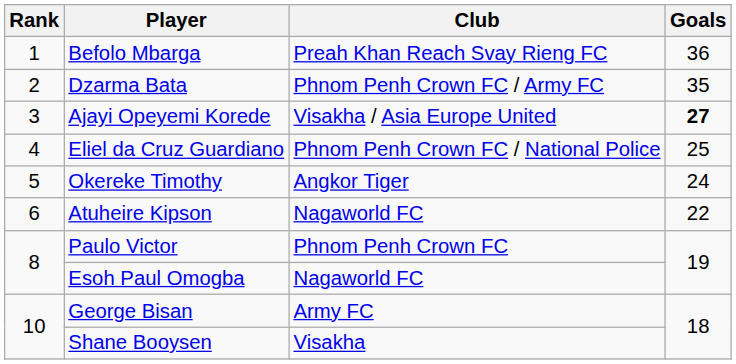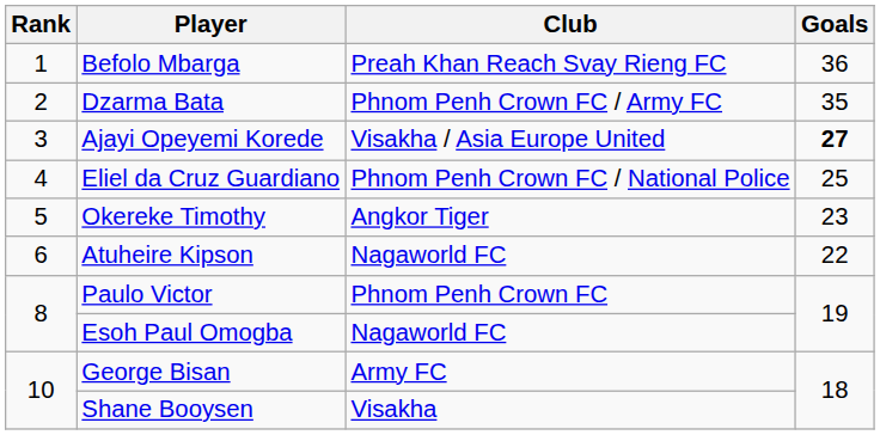Okereke Timothy | Goals: 24 -> 23
